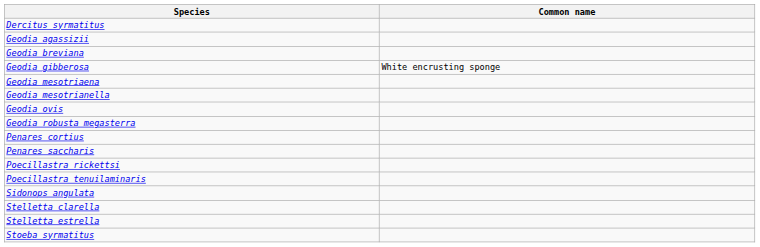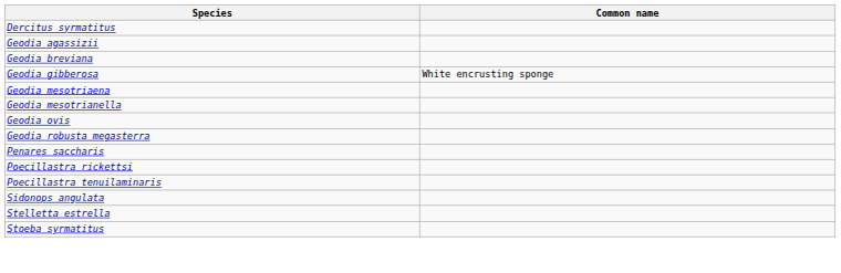- row: Penares cortius
- row: Stelletta clarella
